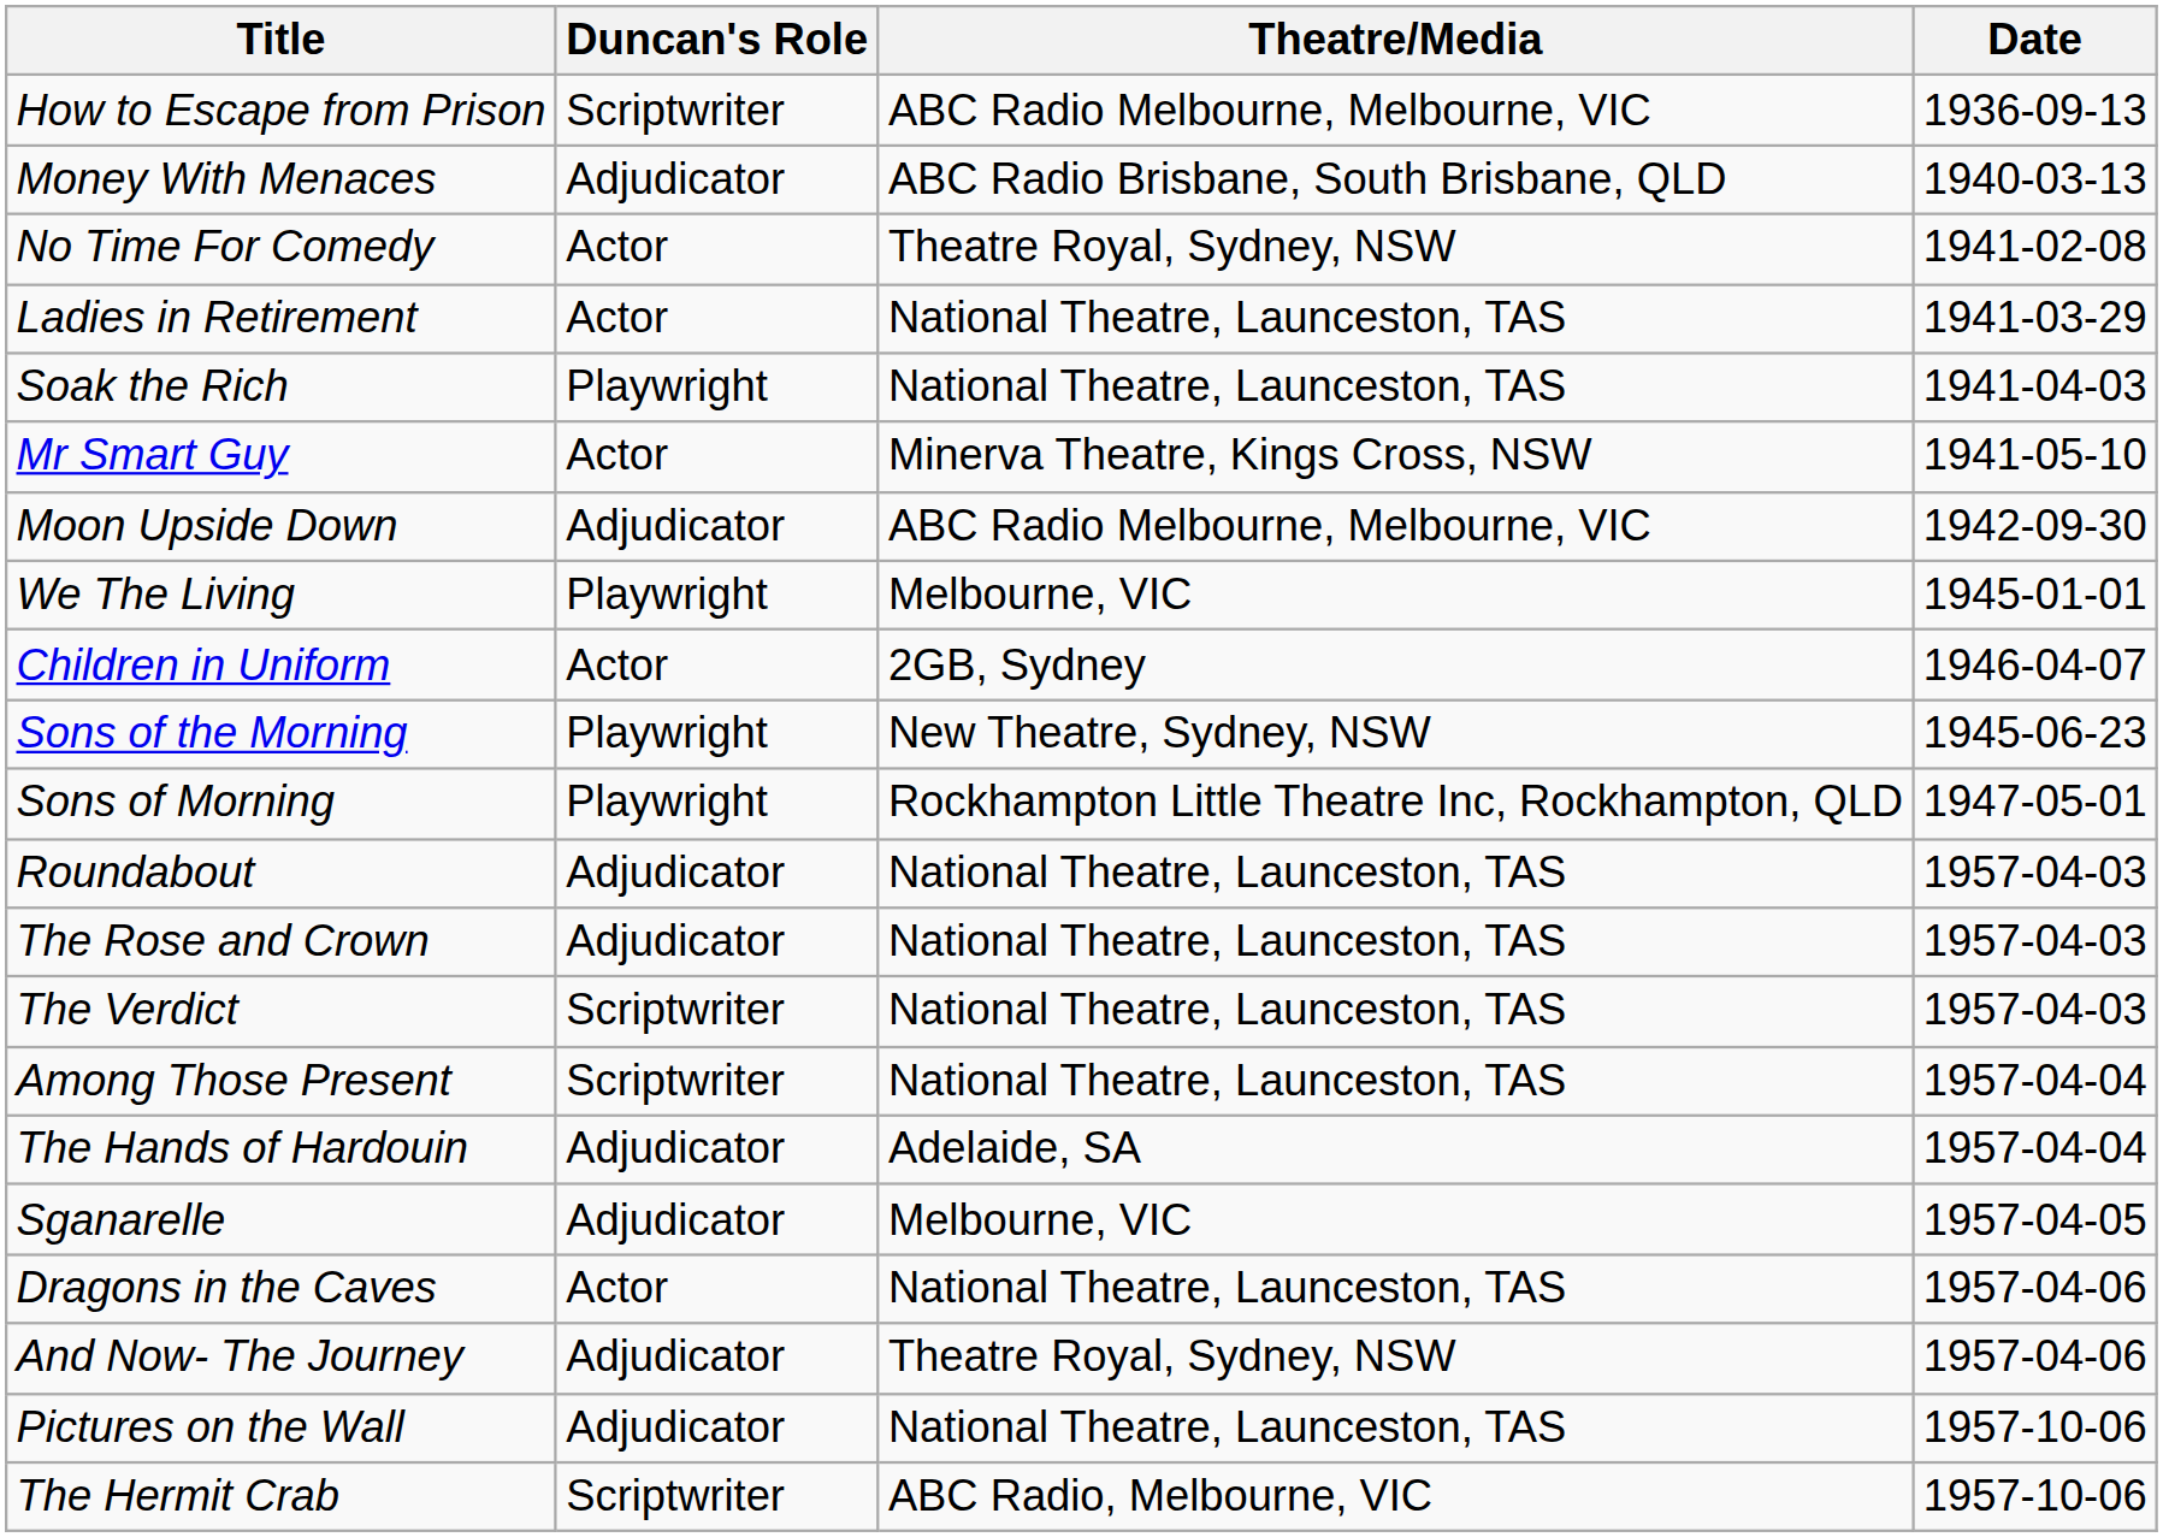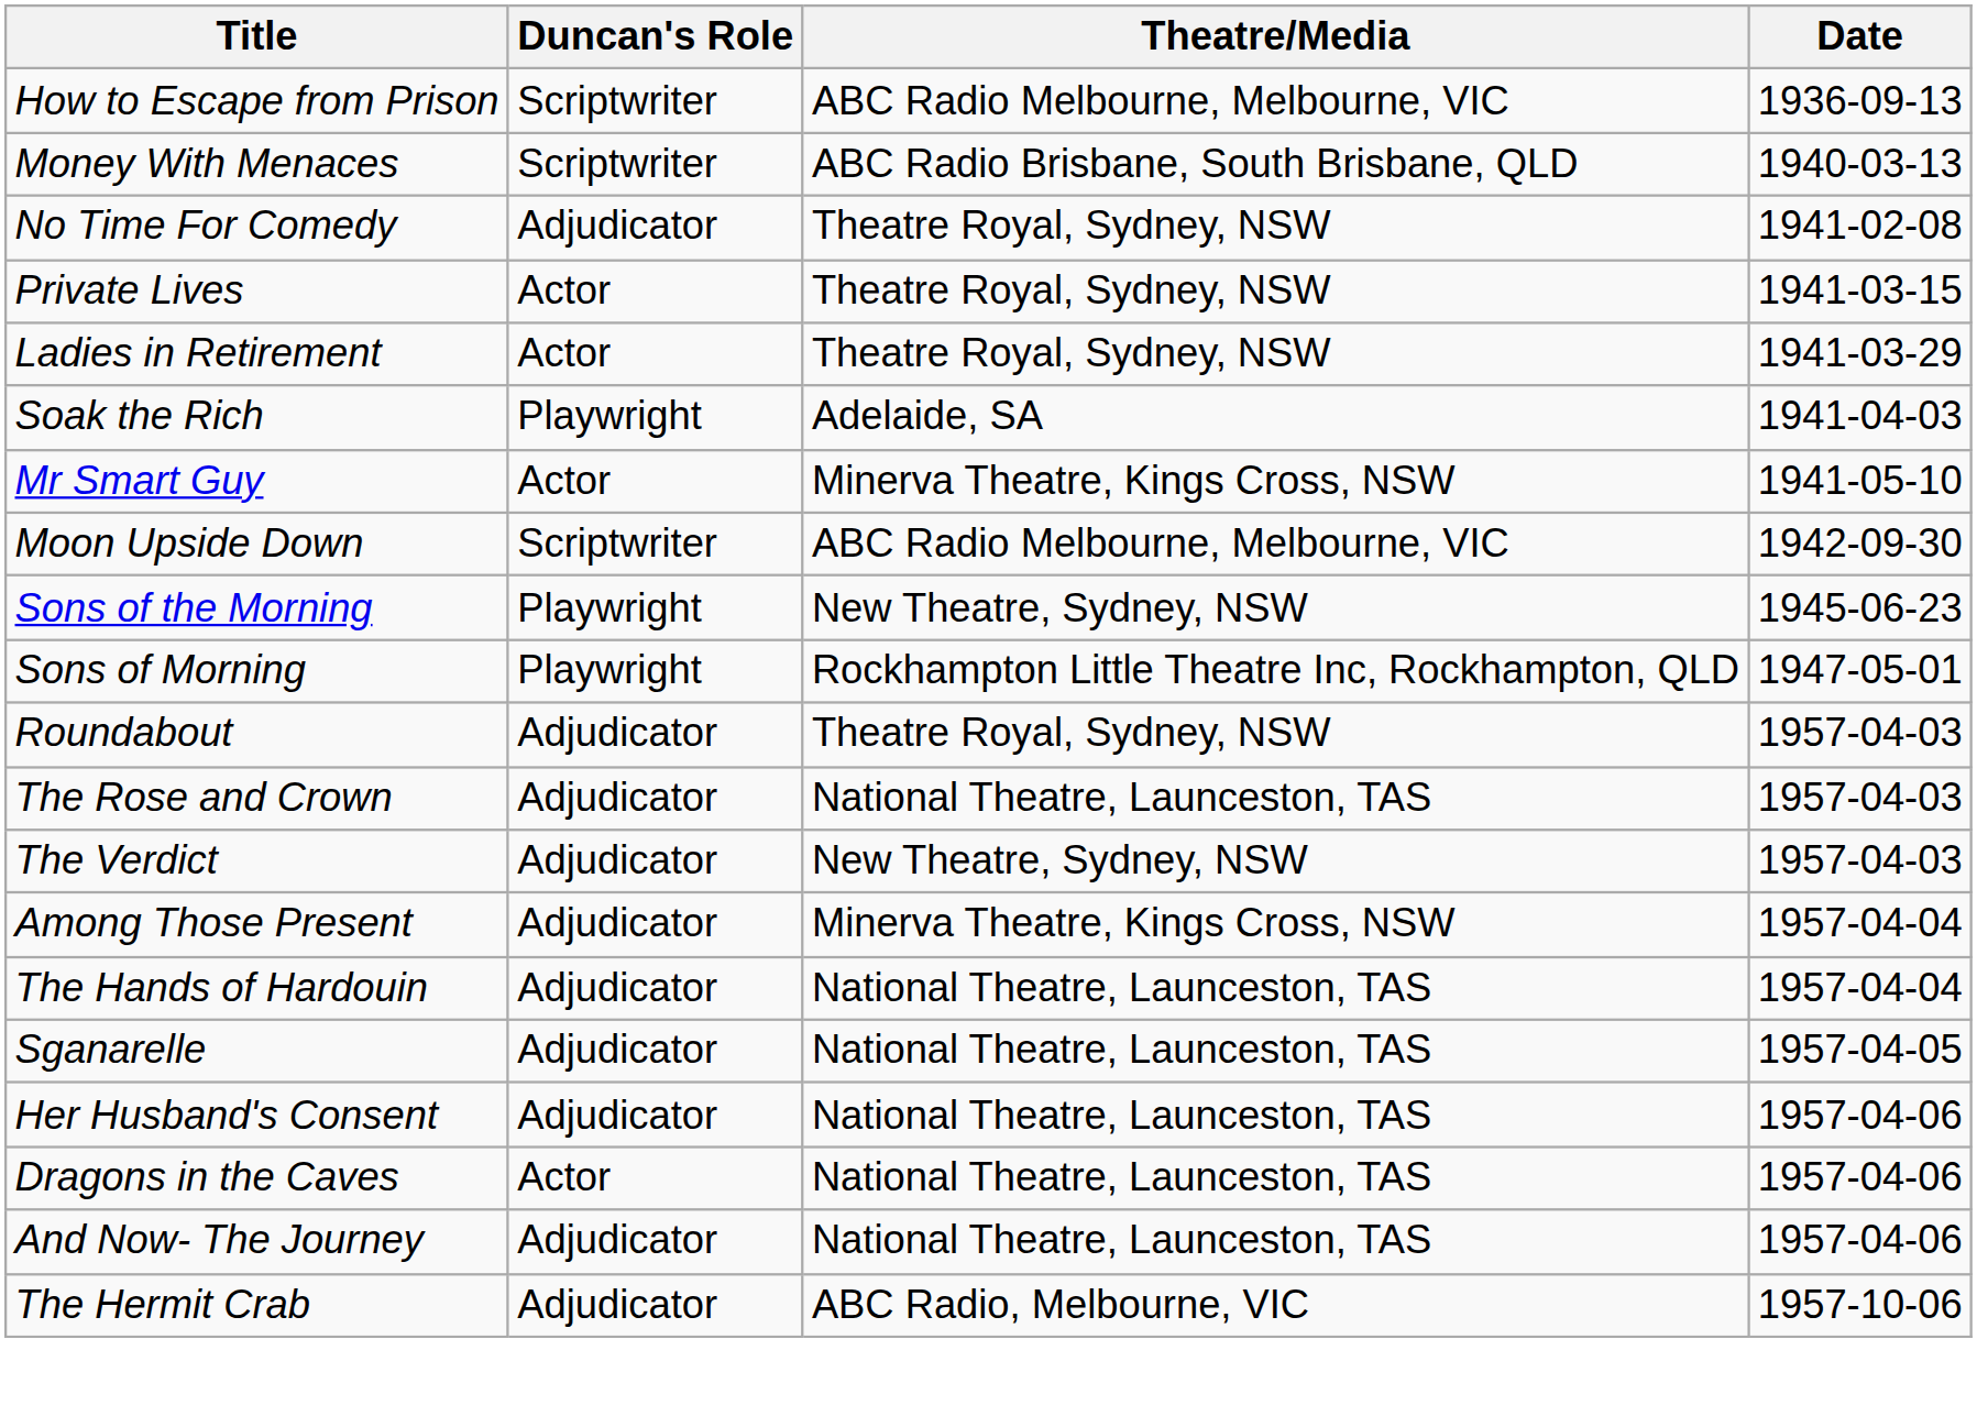Money With Menaces | Duncan's Role: Adjudicator -> Scriptwriter
No Time For Comedy | Duncan's Role: Actor -> Adjudicator
+ row: Private Lives | Actor | Theatre Royal, Sydney, NSW | 1941-03-15
Ladies in Retirement | Theatre/Media: National Theatre, Launceston, TAS -> Theatre Royal, Sydney, NSW
Soak the Rich | Theatre/Media: National Theatre, Launceston, TAS -> Adelaide, SA
Moon Upside Down | Duncan's Role: Adjudicator -> Scriptwriter
- row: We The Living | Playwright | Melbourne, VIC | 1945-01-01
- row: Children in Uniform | Actor | 2GB, Sydney | 1946-04-07
Roundabout | Theatre/Media: National Theatre, Launceston, TAS -> Theatre Royal, Sydney, NSW
The Verdict | Duncan's Role: Scriptwriter -> Adjudicator
The Verdict | Theatre/Media: National Theatre, Launceston, TAS -> New Theatre, Sydney, NSW
Among Those Present | Duncan's Role: Scriptwriter -> Adjudicator
Among Those Present | Theatre/Media: National Theatre, Launceston, TAS -> Minerva Theatre, Kings Cross, NSW
The Hands of Hardouin | Theatre/Media: Adelaide, SA -> National Theatre, Launceston, TAS
Sganarelle | Theatre/Media: Melbourne, VIC -> National Theatre, Launceston, TAS
+ row: Her Husband's Consent | Adjudicator | National Theatre, Launceston, TAS | 1957-04-06
And Now- The Journey | Theatre/Media: Theatre Royal, Sydney, NSW -> National Theatre, Launceston, TAS
- row: Pictures on the Wall | Adjudicator | National Theatre, Launceston, TAS | 1957-10-06
The Hermit Crab | Duncan's Role: Scriptwriter -> Adjudicator
